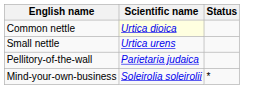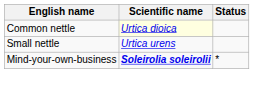- row: Pellitory-of-the-wall | Parietaria judaica
Mind-your-own-business | Scientific name: normal -> bold
